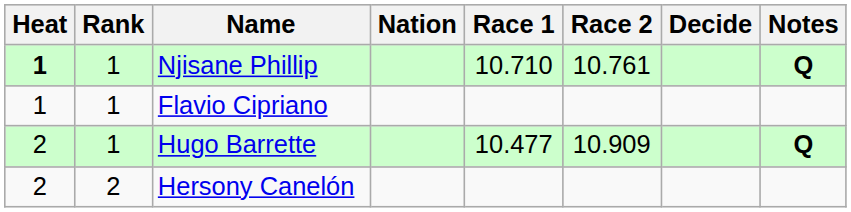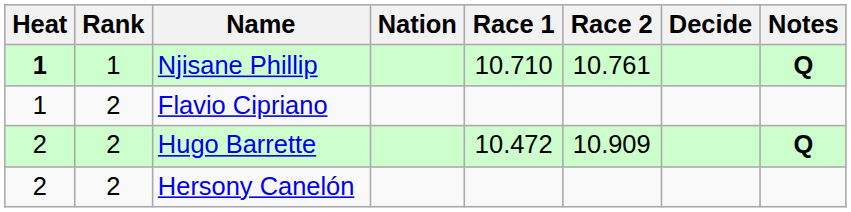Flavio Cipriano | Rank: 1 -> 2
Hugo Barrette | Rank: 1 -> 2
Hugo Barrette | Race 1: 10.477 -> 10.472
